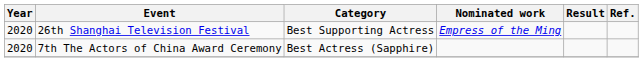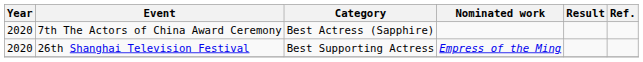rows swapped: 26th Shanghai Television Festival <-> 7th The Actors of China Award Ceremony
